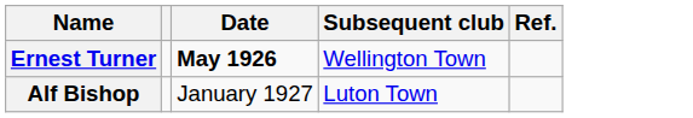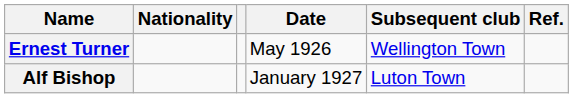+ column: Nationality
Ernest Turner | Date: bold -> normal
